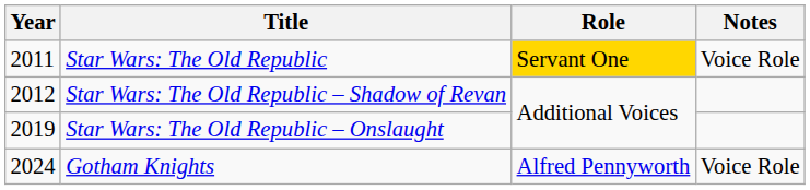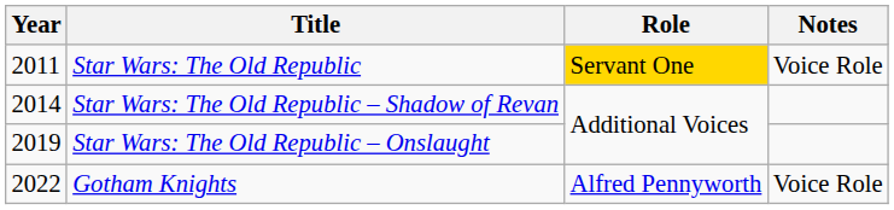Star Wars: The Old Republic – Shadow of Revan | Year: 2012 -> 2014
Gotham Knights | Year: 2024 -> 2022
